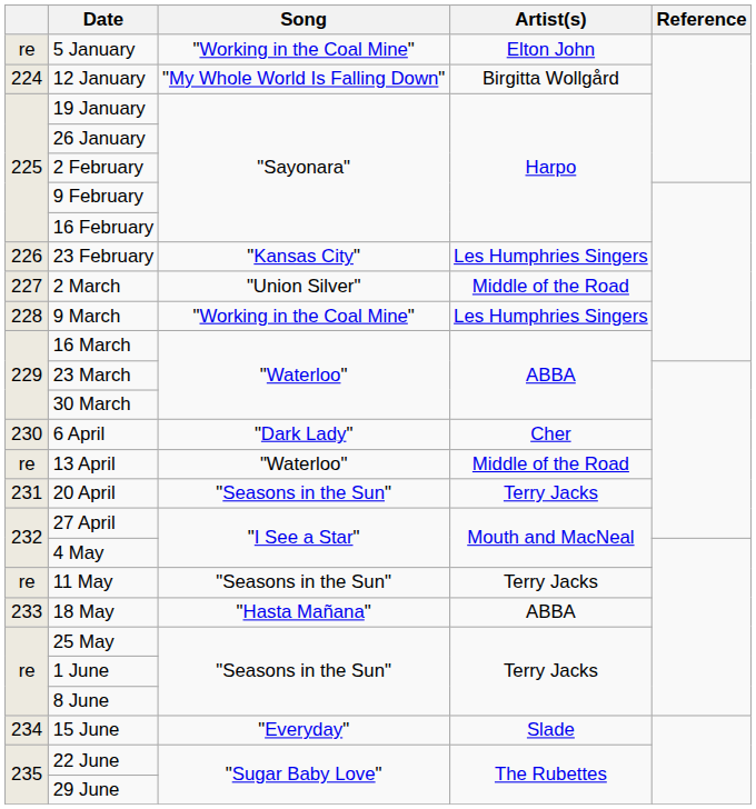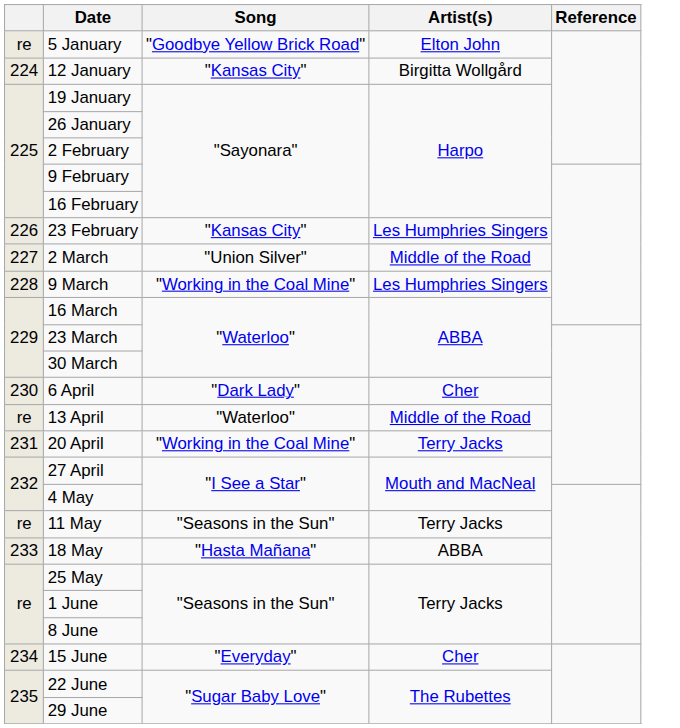5 January | Song: "Working in the Coal Mine" -> "Goodbye Yellow Brick Road"
12 January | Song: "My Whole World Is Falling Down" -> "Kansas City"
20 April | Song: "Seasons in the Sun" -> "Working in the Coal Mine"
15 June | Artist(s): Slade -> Cher
